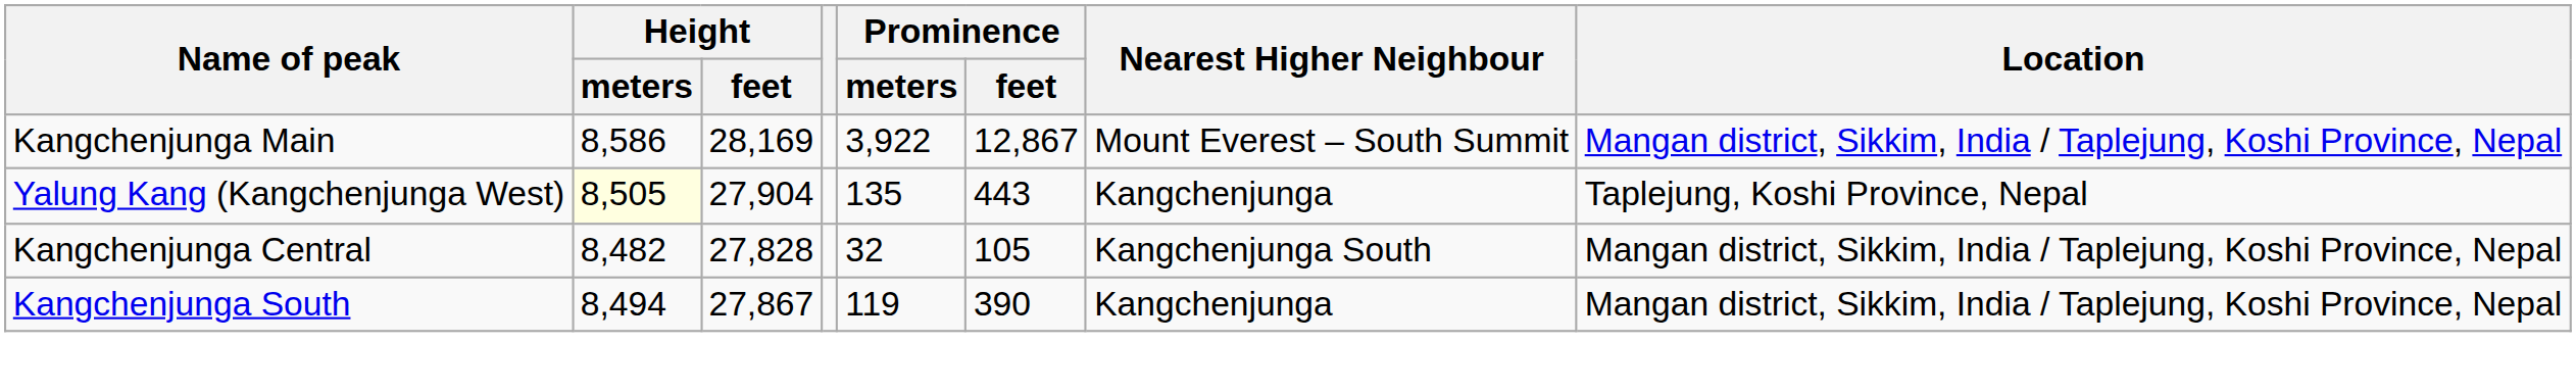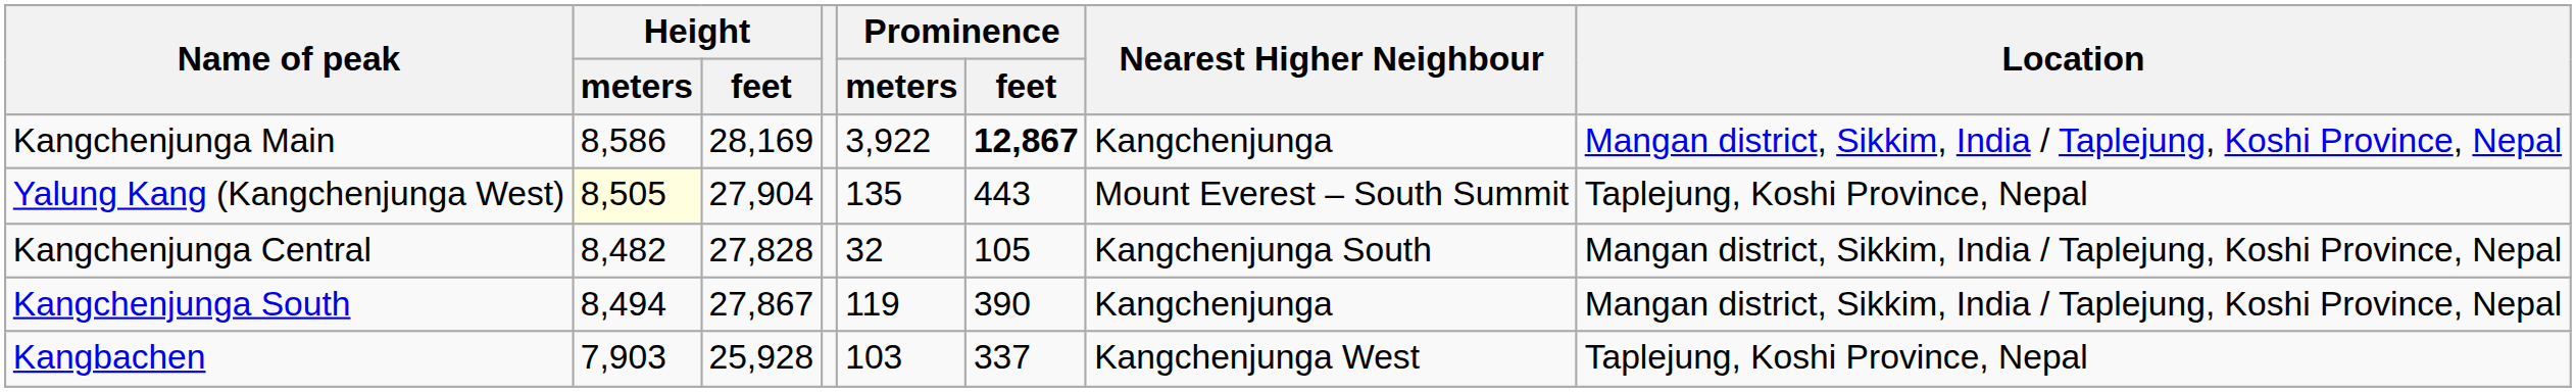Kangchenjunga Main | Prominence / feet: normal -> bold
Kangchenjunga Main | Nearest Higher Neighbour: Mount Everest – South Summit -> Kangchenjunga
Yalung Kang (Kangchenjunga West) | Nearest Higher Neighbour: Kangchenjunga -> Mount Everest – South Summit
+ row: Kangbachen | 7,903 | 25,928 | 103 | 337 | Kangchenjunga West | Taplejung, Koshi Province, Nepal
